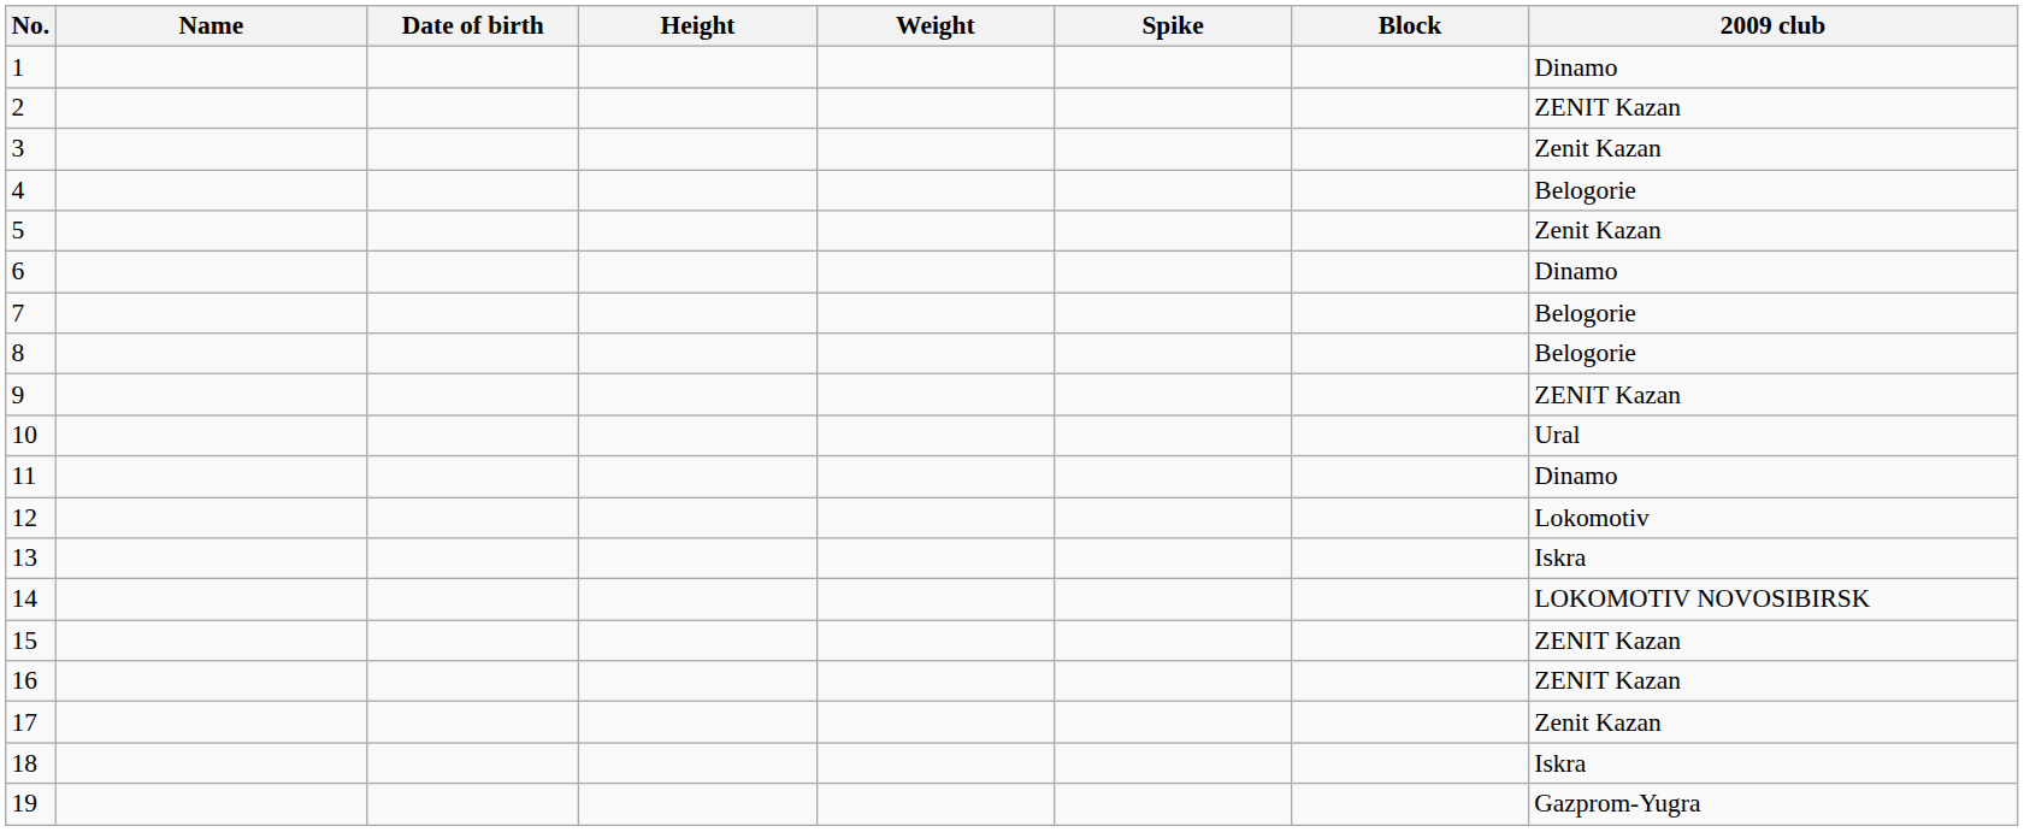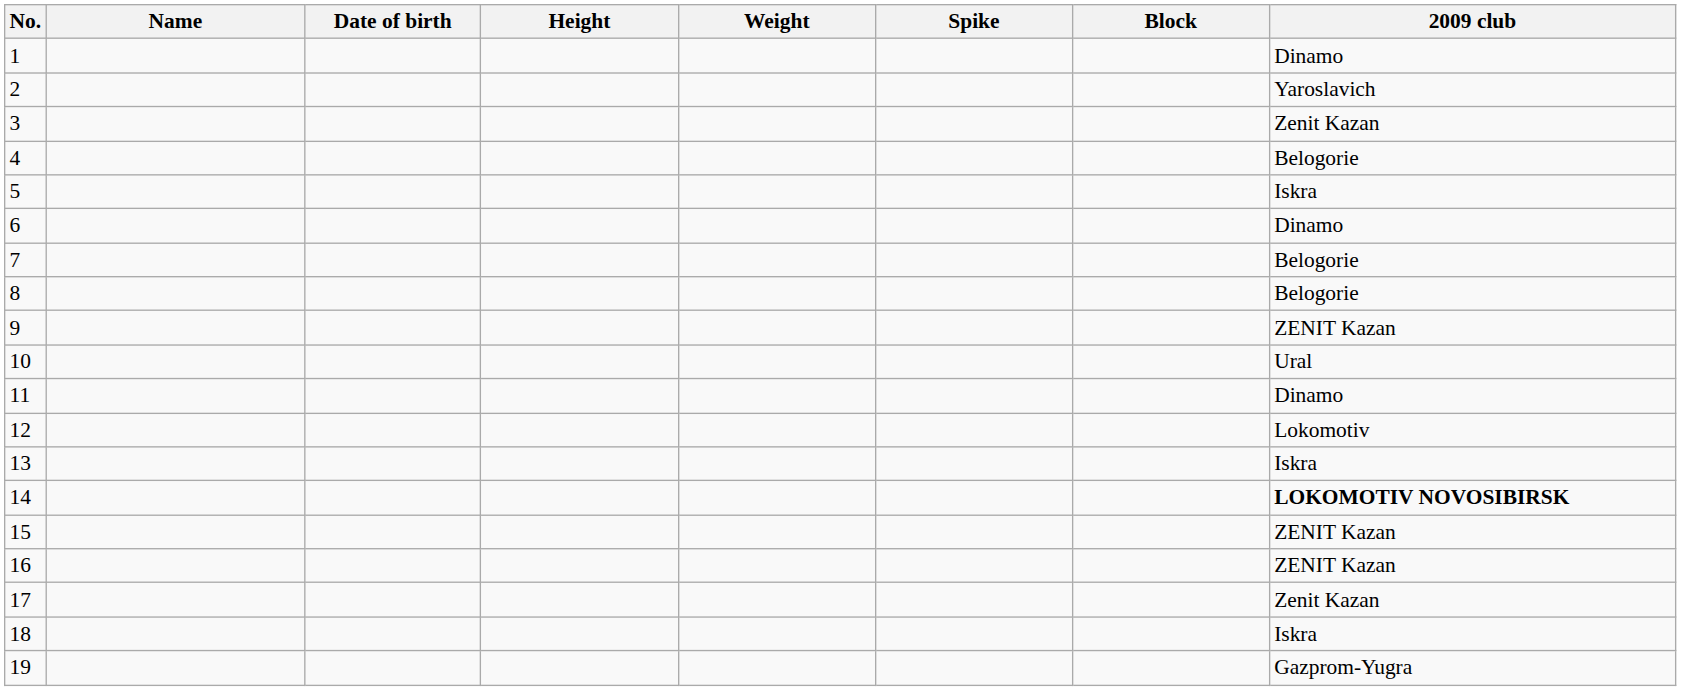2 | 2009 club: ZENIT Kazan -> Yaroslavich
5 | 2009 club: Zenit Kazan -> Iskra
14 | 2009 club: normal -> bold
